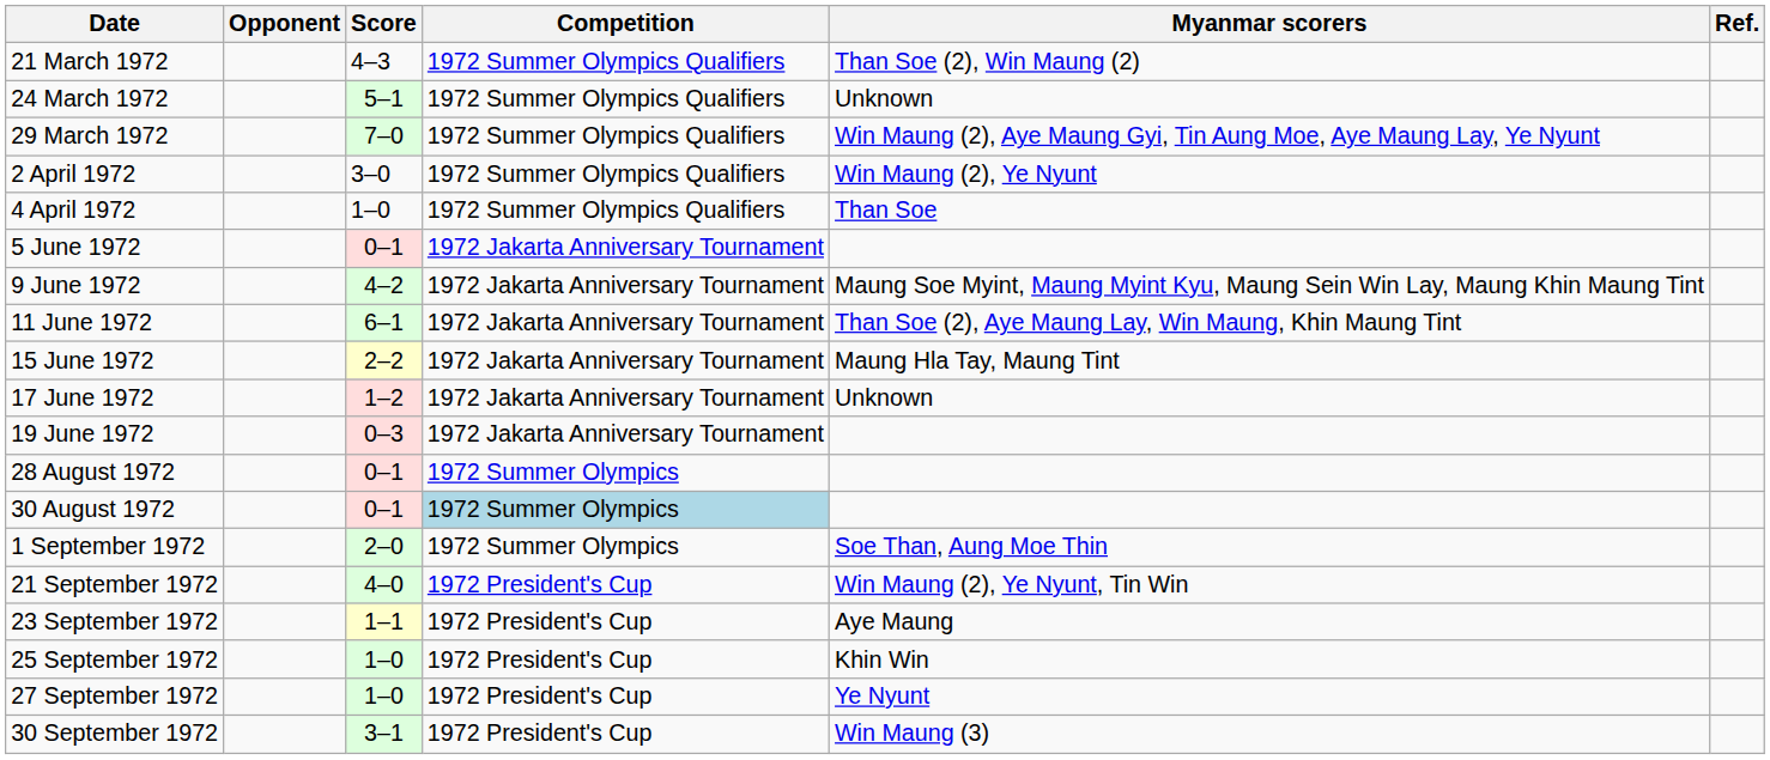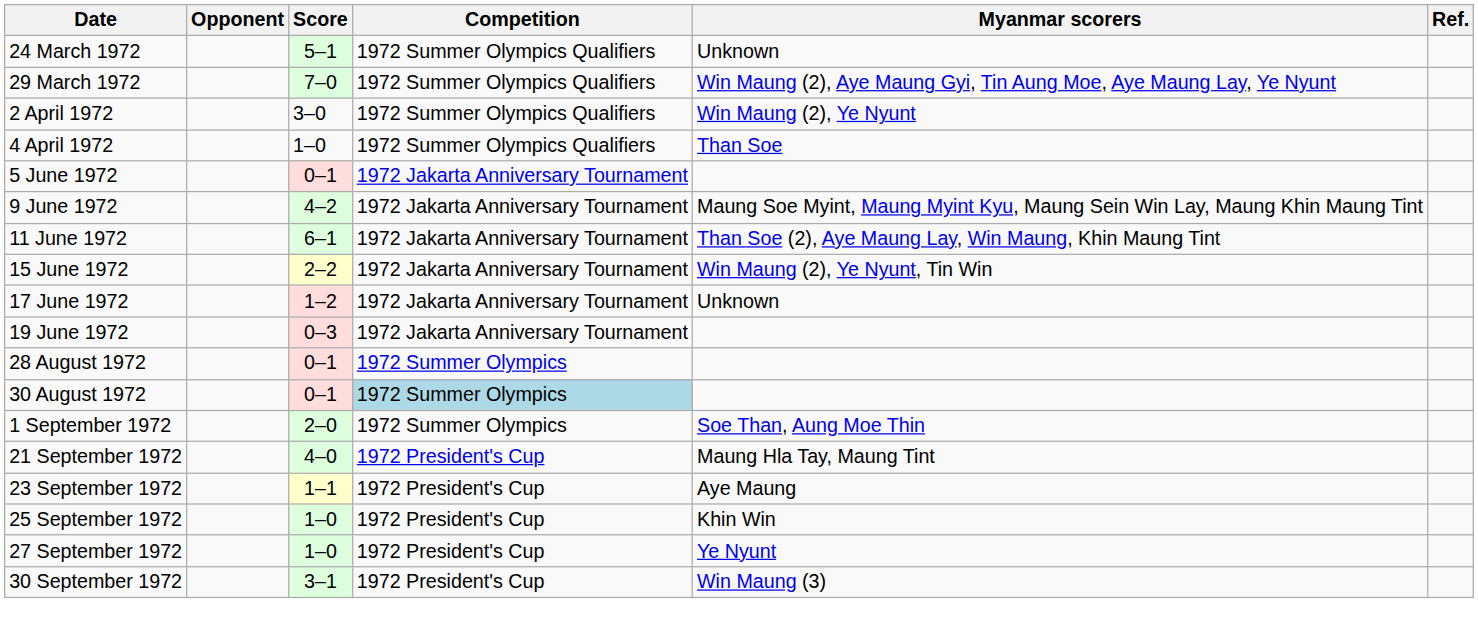- row: 21 March 1972 | 4–3 | 1972 Summer Olympics Qualifiers | Than Soe (2), Win Maung (2)
15 June 1972 | Myanmar scorers: Maung Hla Tay, Maung Tint -> Win Maung (2), Ye Nyunt, Tin Win
21 September 1972 | Myanmar scorers: Win Maung (2), Ye Nyunt, Tin Win -> Maung Hla Tay, Maung Tint
